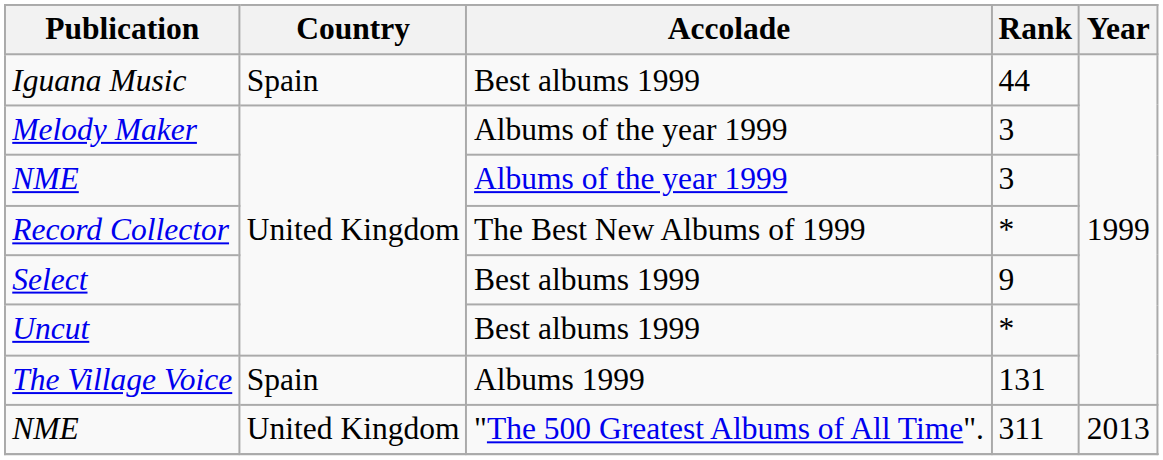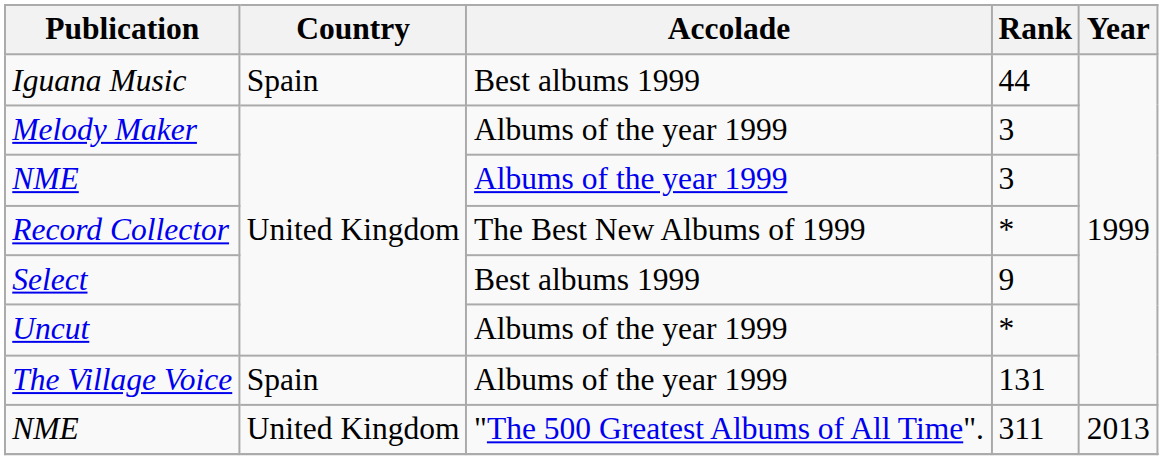Uncut | Accolade: Best albums 1999 -> Albums of the year 1999
The Village Voice | Accolade: Albums 1999 -> Albums of the year 1999
